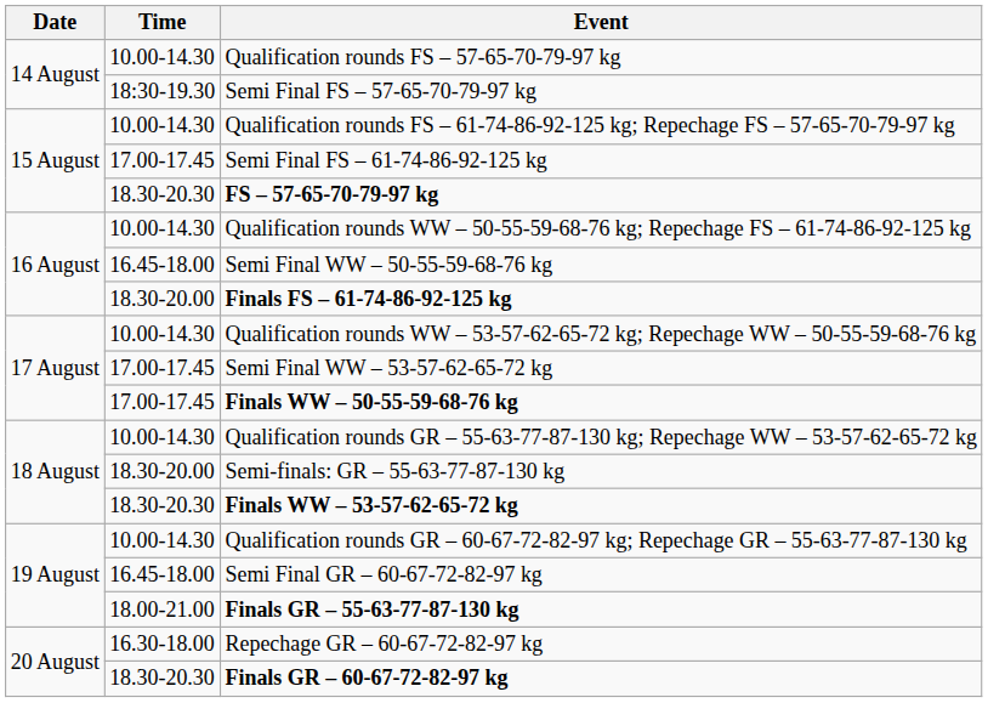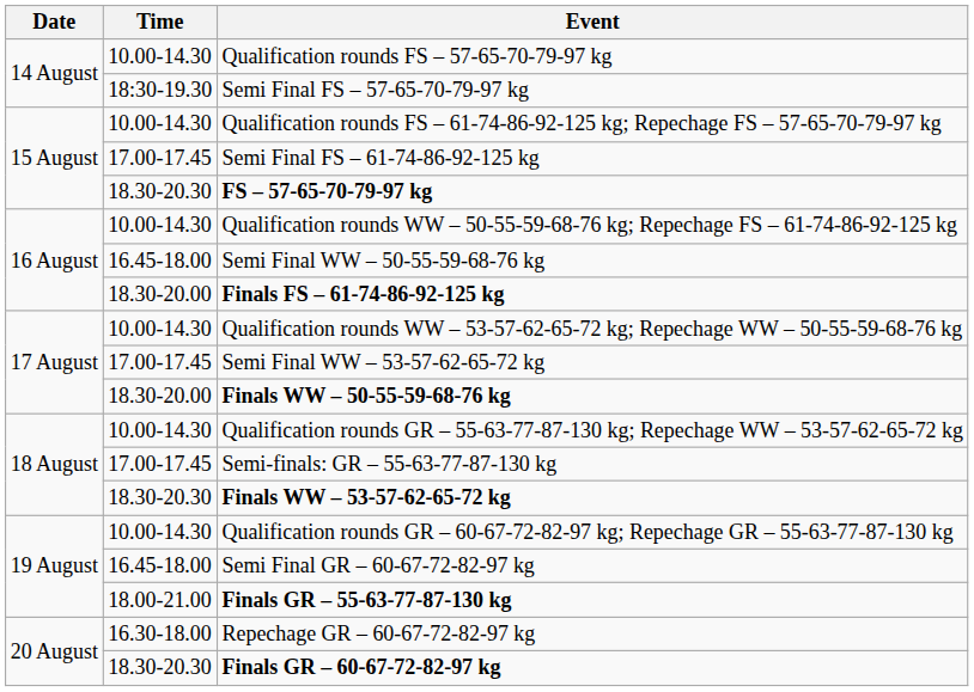Finals WW – 50-55-59-68-76 kg | Time: 17.00-17.45 -> 18.30-20.00
Semi-finals: GR – 55-63-77-87-130 kg | Time: 18.30-20.00 -> 17.00-17.45
